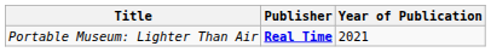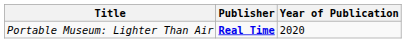Portable Museum: Lighter Than Air | Year of Publication: 2021 -> 2020
